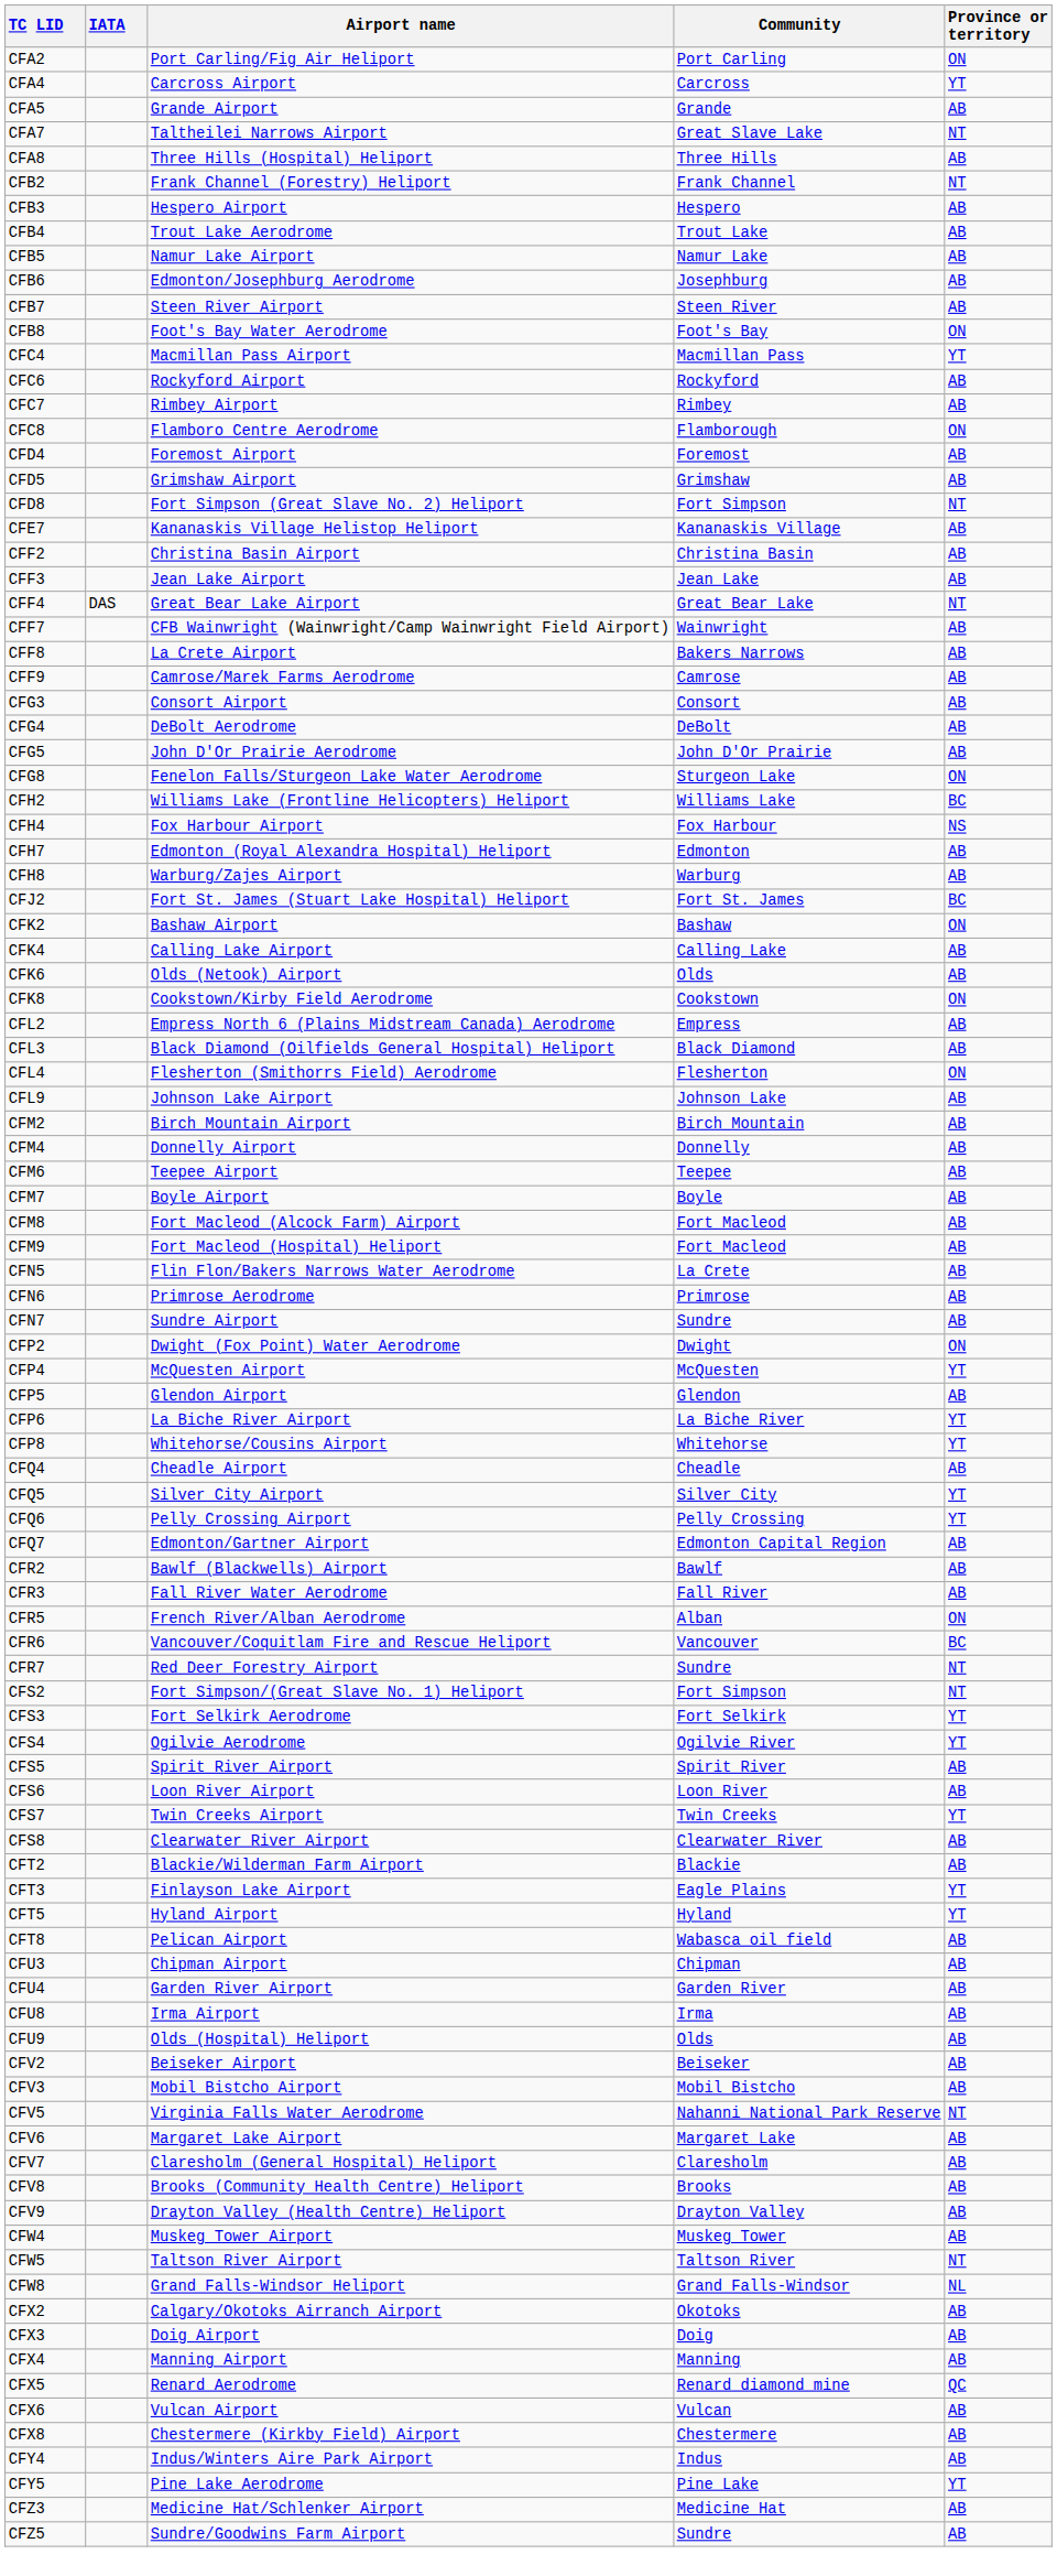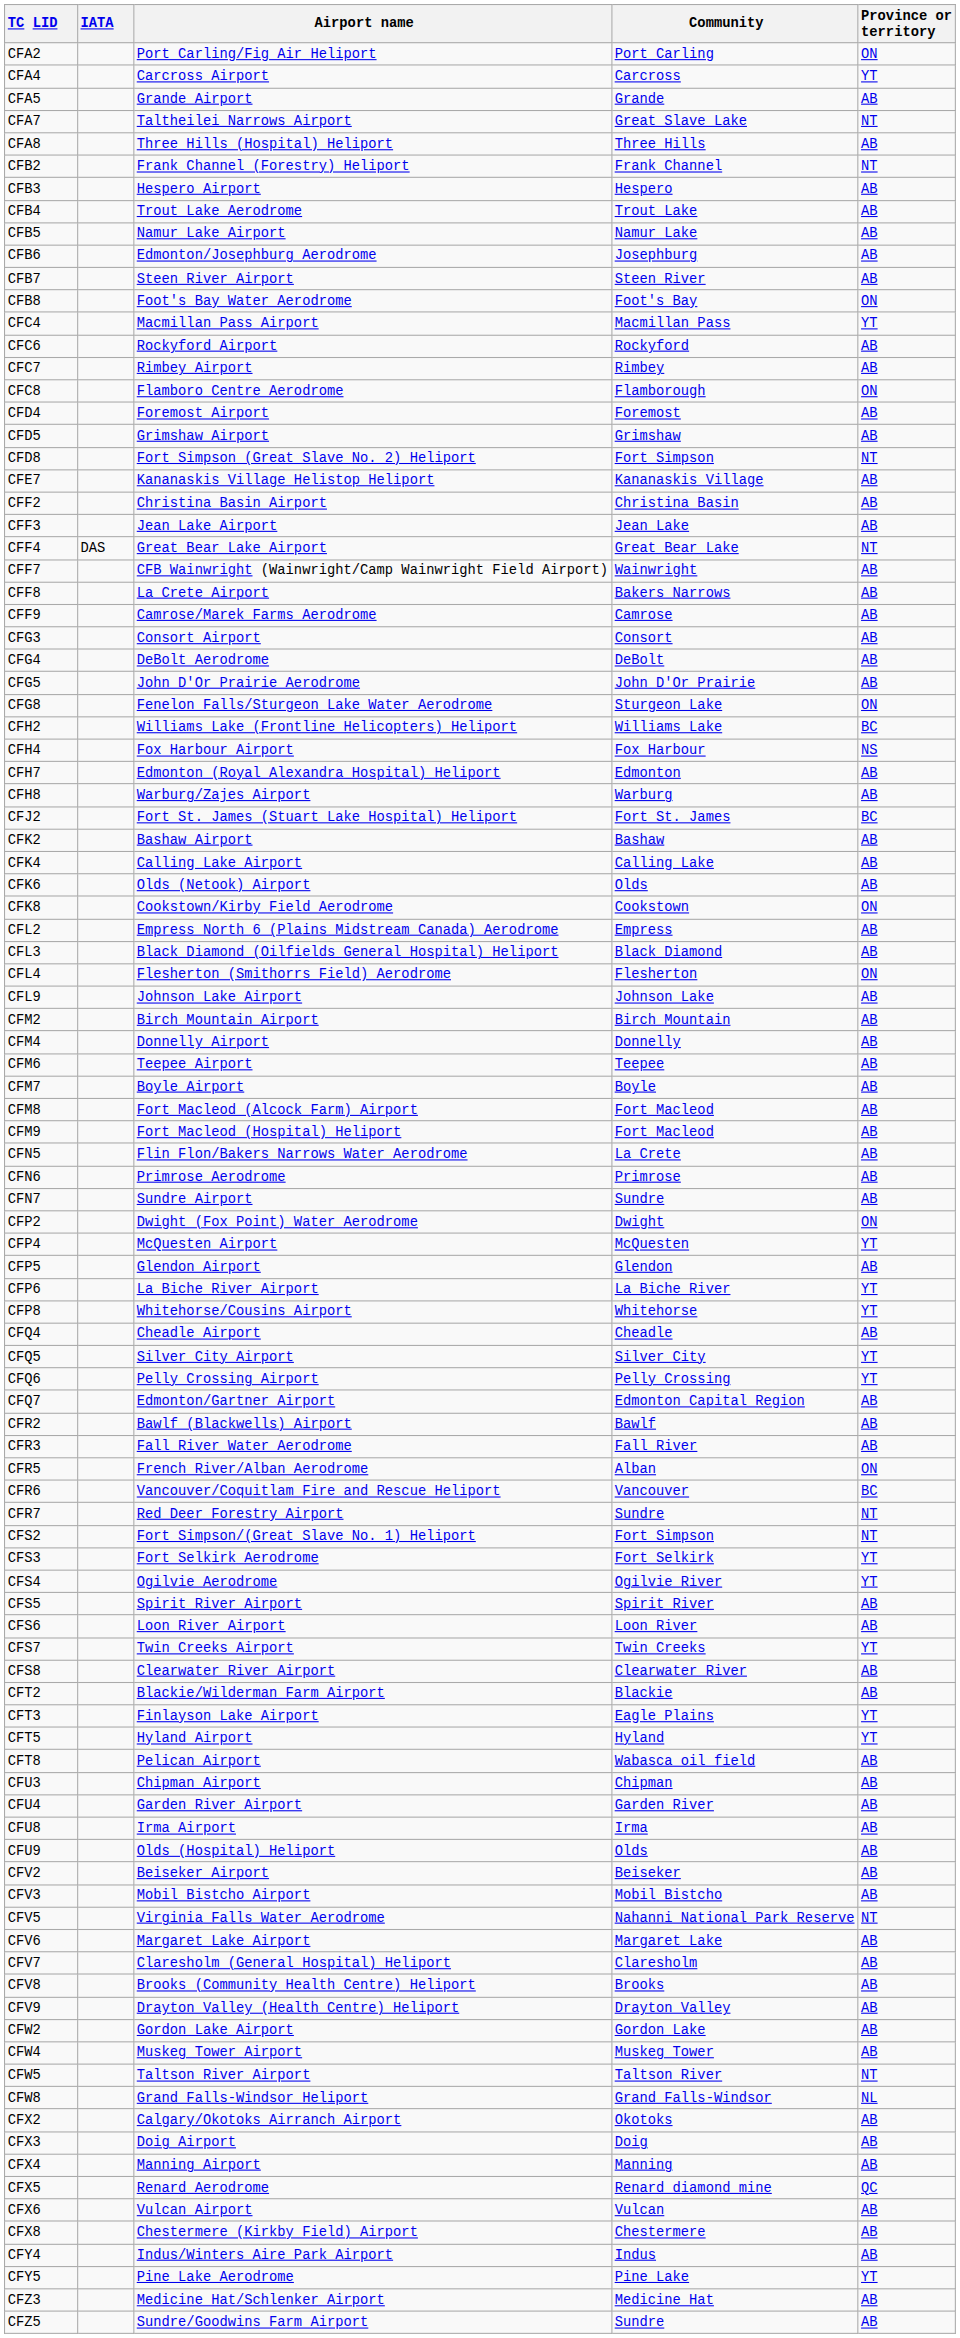CFK2 | Province or territory: ON -> AB
+ row: CFW2 | Gordon Lake Airport | Gordon Lake | AB
